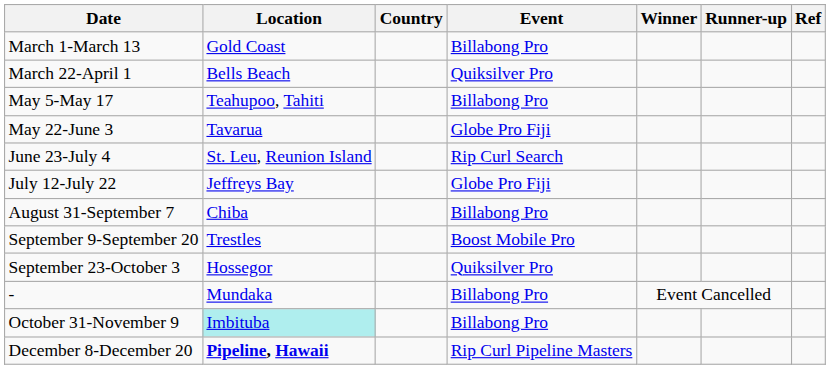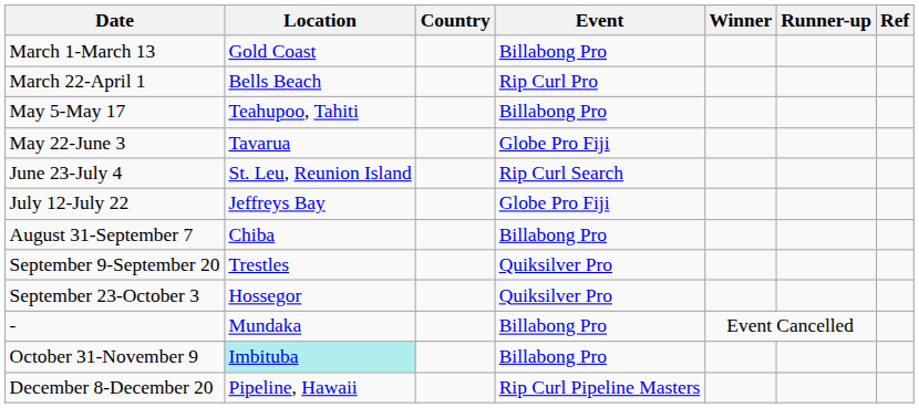March 22-April 1 | Event: Quiksilver Pro -> Rip Curl Pro
September 9-September 20 | Event: Boost Mobile Pro -> Quiksilver Pro
December 8-December 20 | Location: bold -> normal
